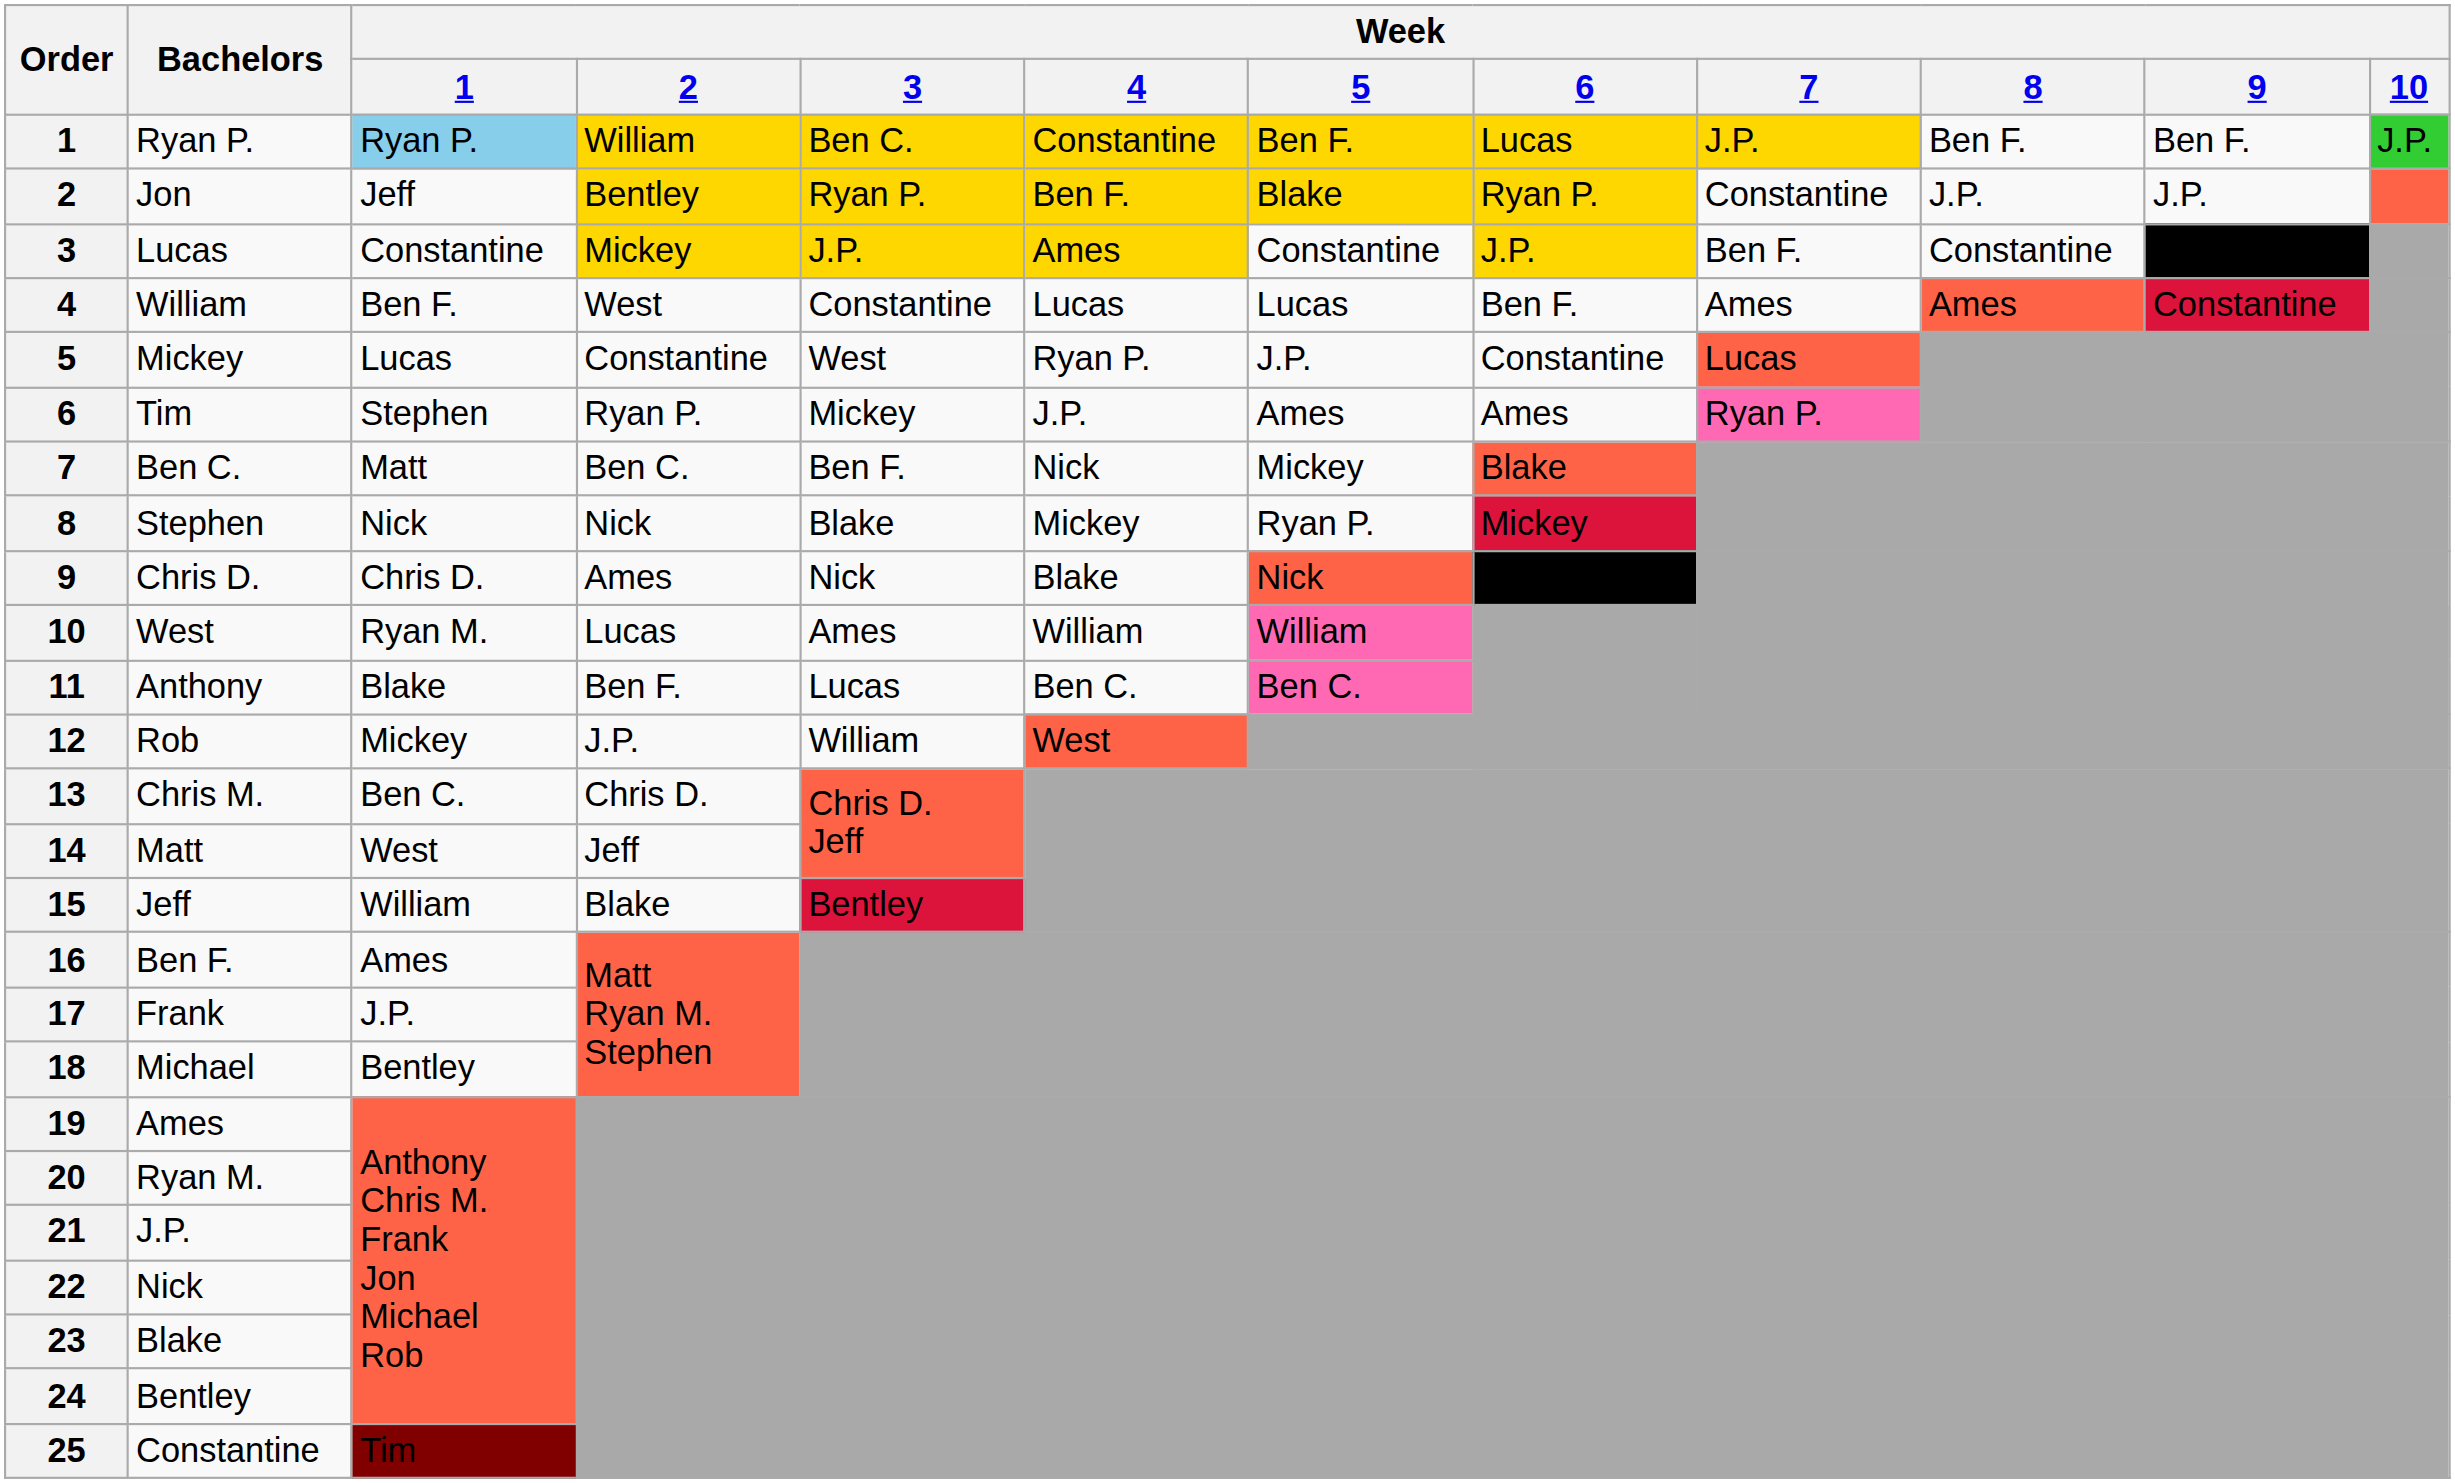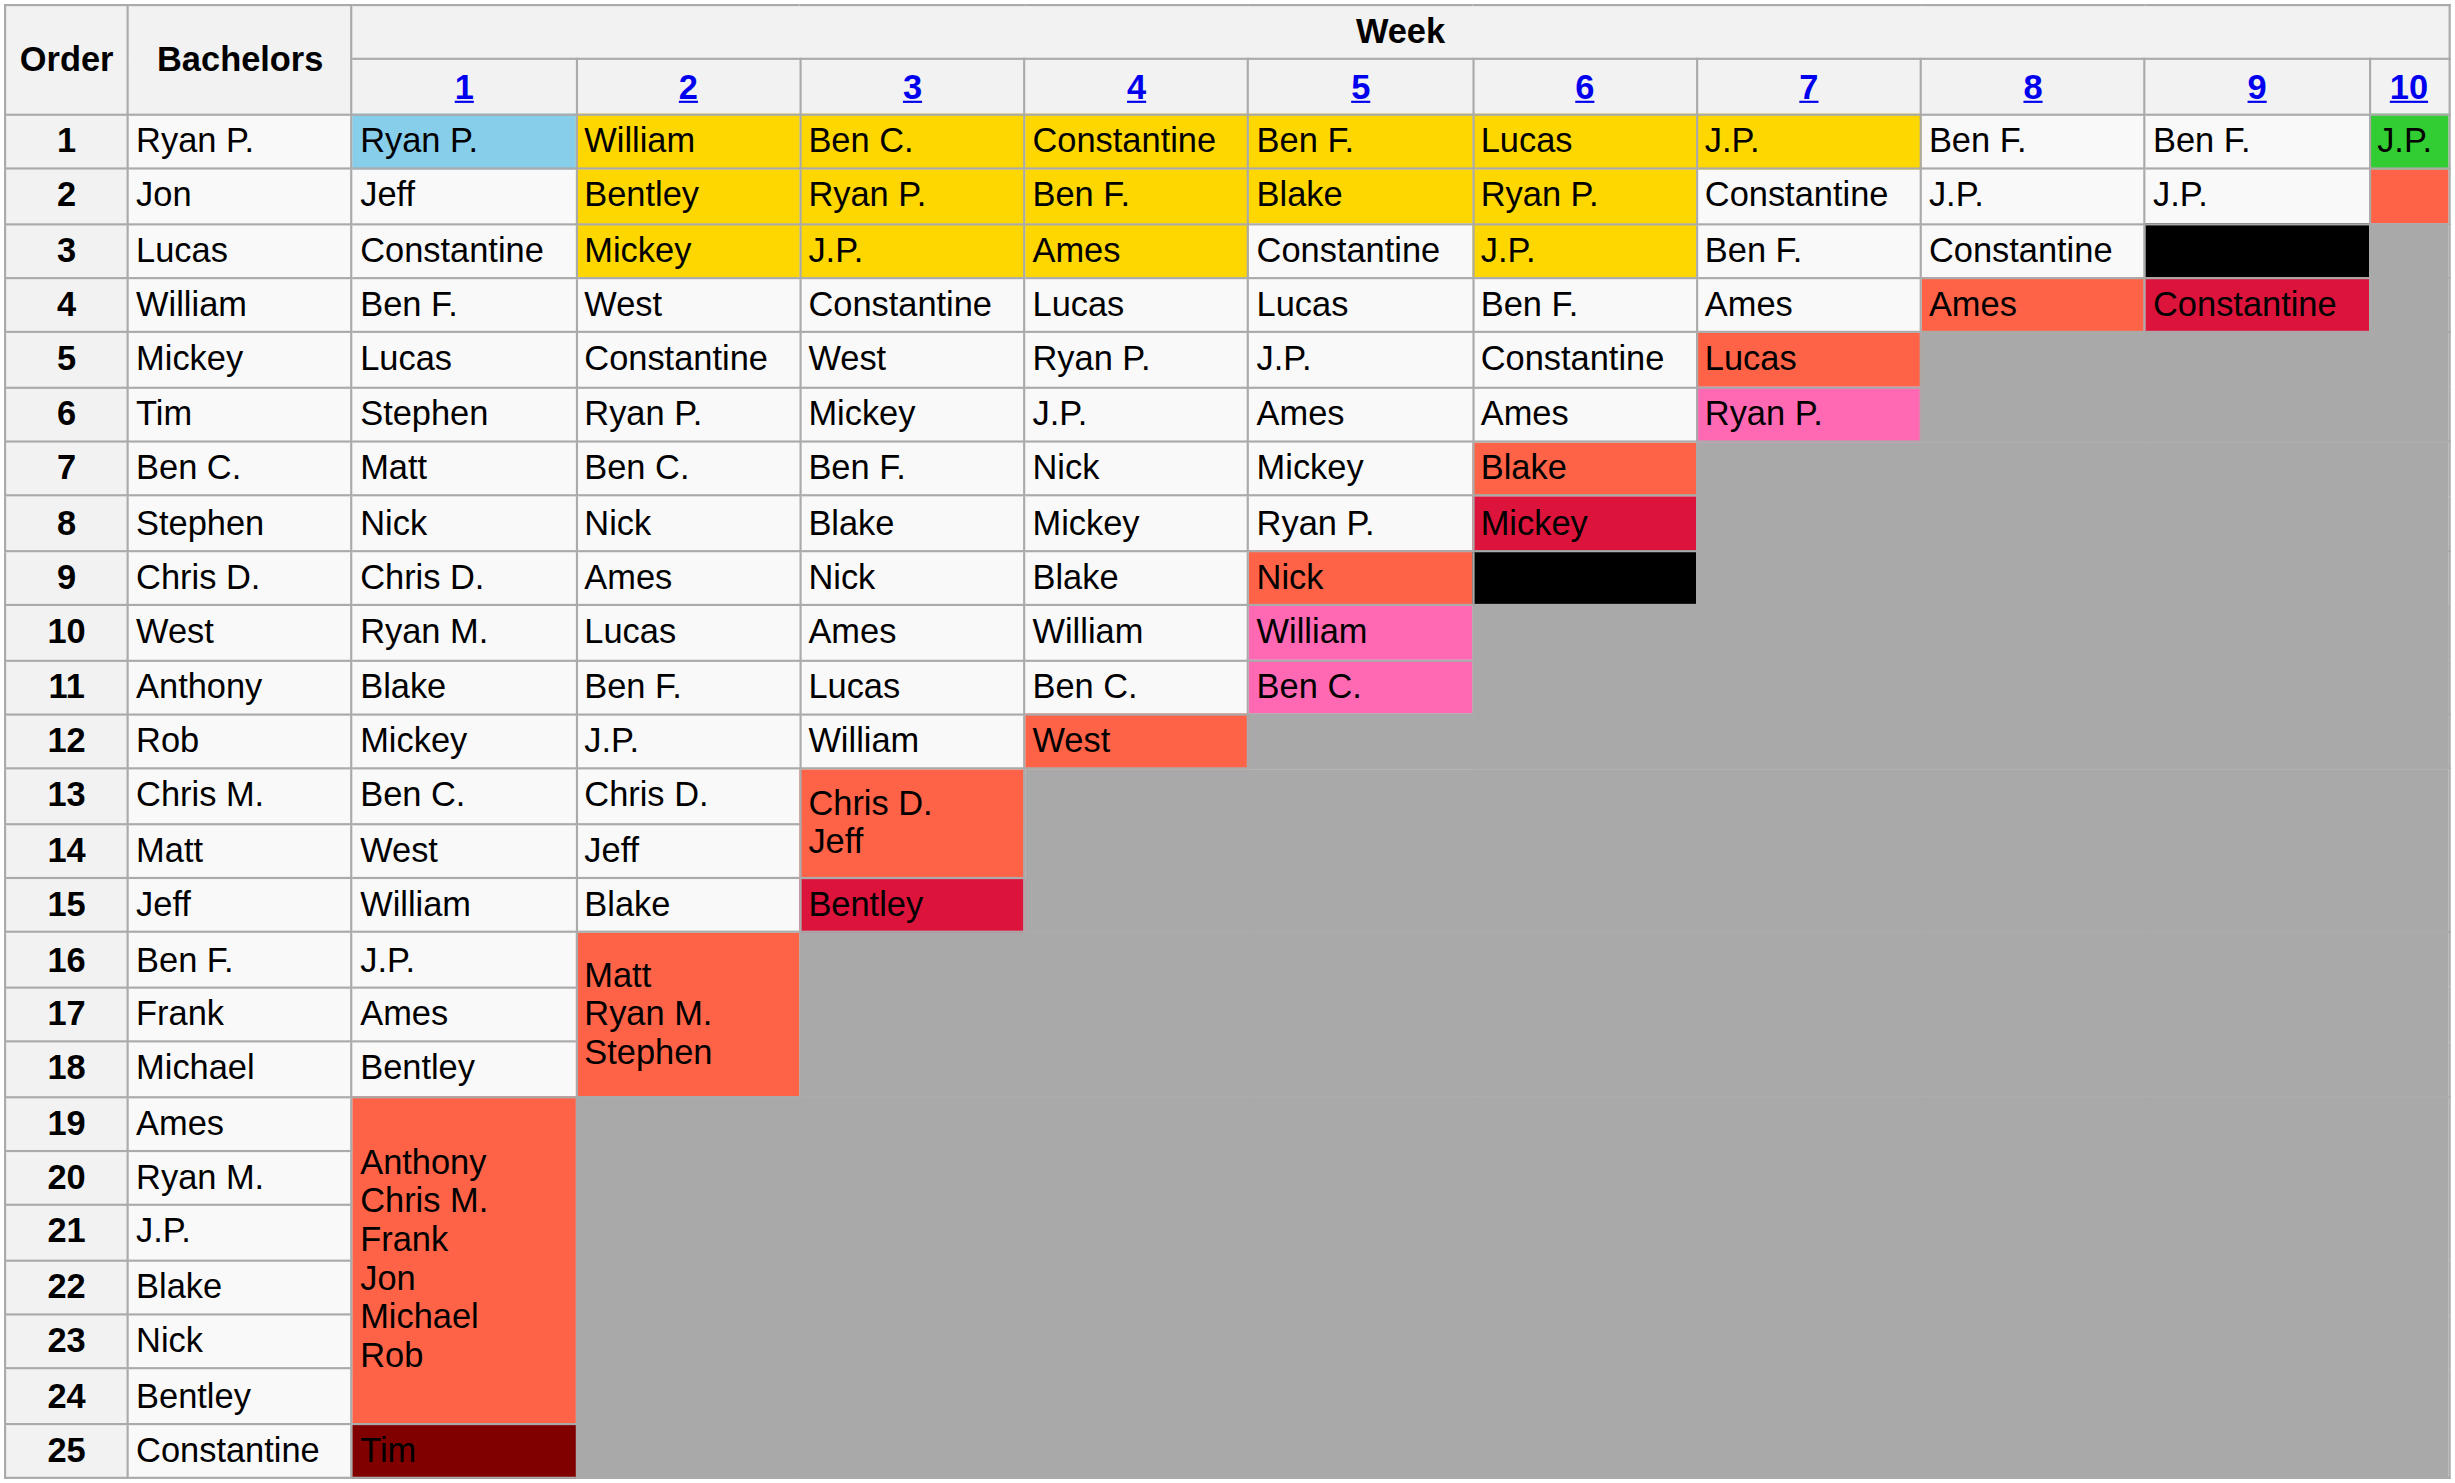16 | Week / 1: Ames -> J.P.
17 | Week / 1: J.P. -> Ames
22 | Bachelors: Nick -> Blake
23 | Bachelors: Blake -> Nick
